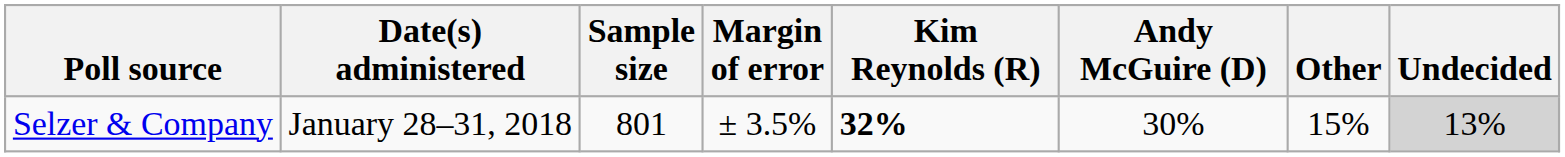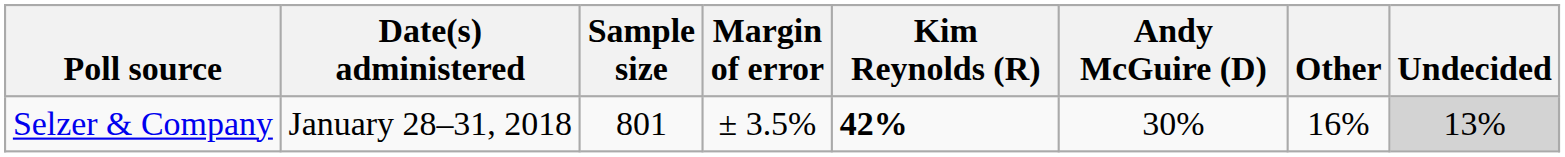Selzer & Company | Kim Reynolds (R): 32% -> 42%
Selzer & Company | Other: 15% -> 16%
